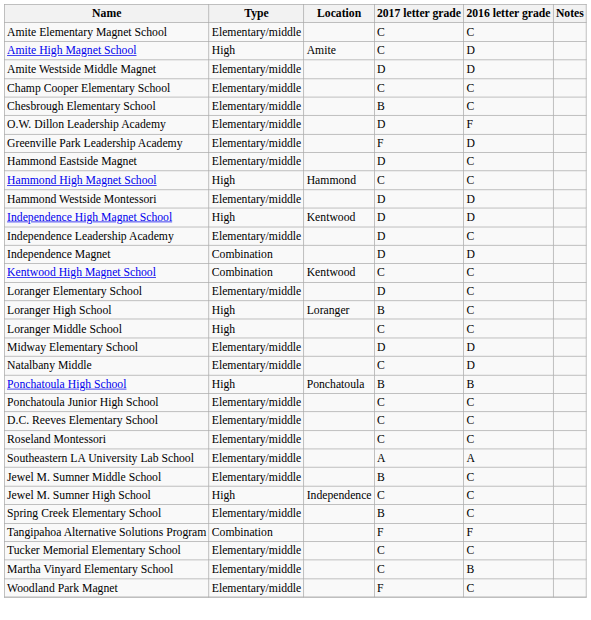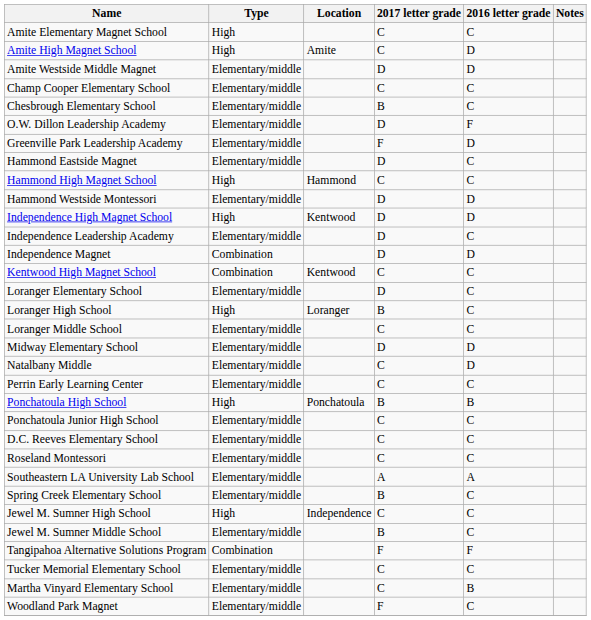Amite Elementary Magnet School | Type: Elementary/middle -> High
Loranger Middle School | Type: High -> Elementary/middle
+ row: Perrin Early Learning Center | Elementary/middle | C | C
rows swapped: Spring Creek Elementary School <-> Jewel M. Sumner Middle School
